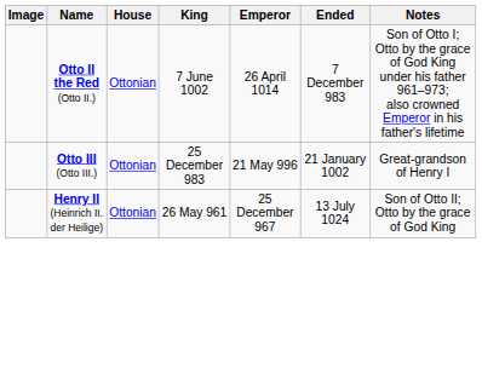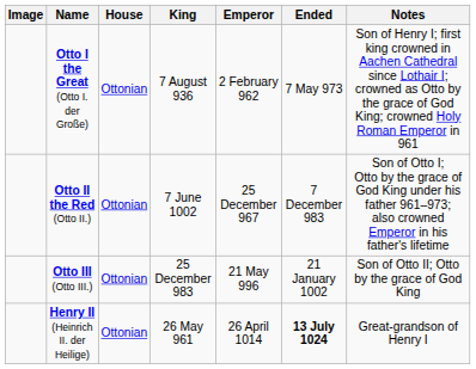+ row: Otto I the Great (Otto I. der Große) | Ottonian | 7 August 936 | 2 February 962 | 7 May 973 | Son of Henry I; first king crowned in Aachen Cathedral since Lothair I; crowned as Otto by the grace of God King; crowned Holy Roman Emperor in 961
Otto II the Red (Otto II.) | Emperor: 26 April 1014 -> 25 December 967
Otto III (Otto III.) | Notes: Great-grandson of Henry I -> Son of Otto II; Otto by the grace of God King
Henry II (Heinrich II. der Heilige) | Emperor: 25 December 967 -> 26 April 1014
Henry II (Heinrich II. der Heilige) | Ended: normal -> bold
Henry II (Heinrich II. der Heilige) | Notes: Son of Otto II; Otto by the grace of God King -> Great-grandson of Henry I
